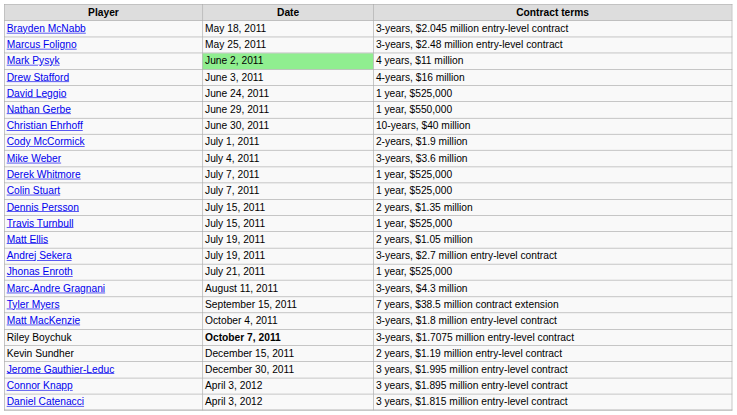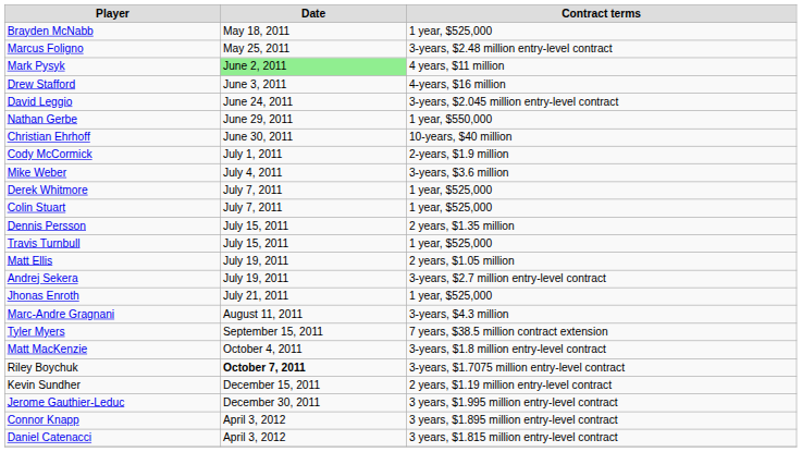Brayden McNabb | Contract terms: 3-years, $2.045 million entry-level contract -> 1 year, $525,000
David Leggio | Contract terms: 1 year, $525,000 -> 3-years, $2.045 million entry-level contract
